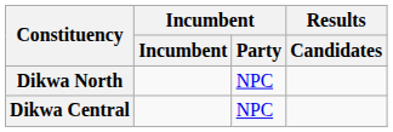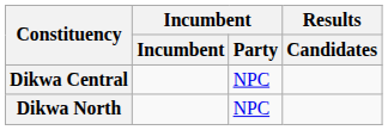rows swapped: Dikwa Central <-> Dikwa North
